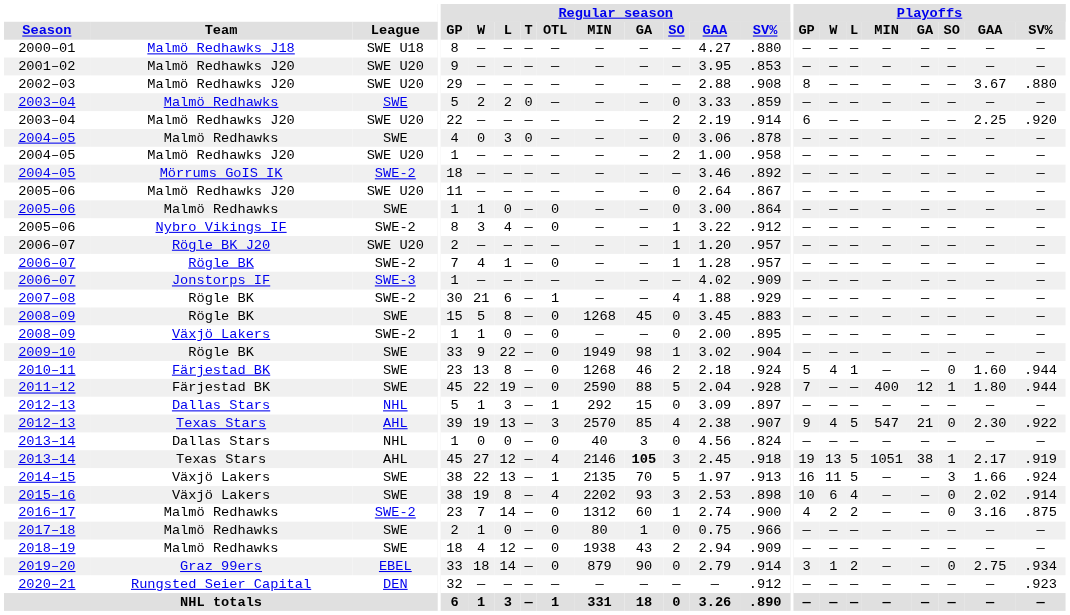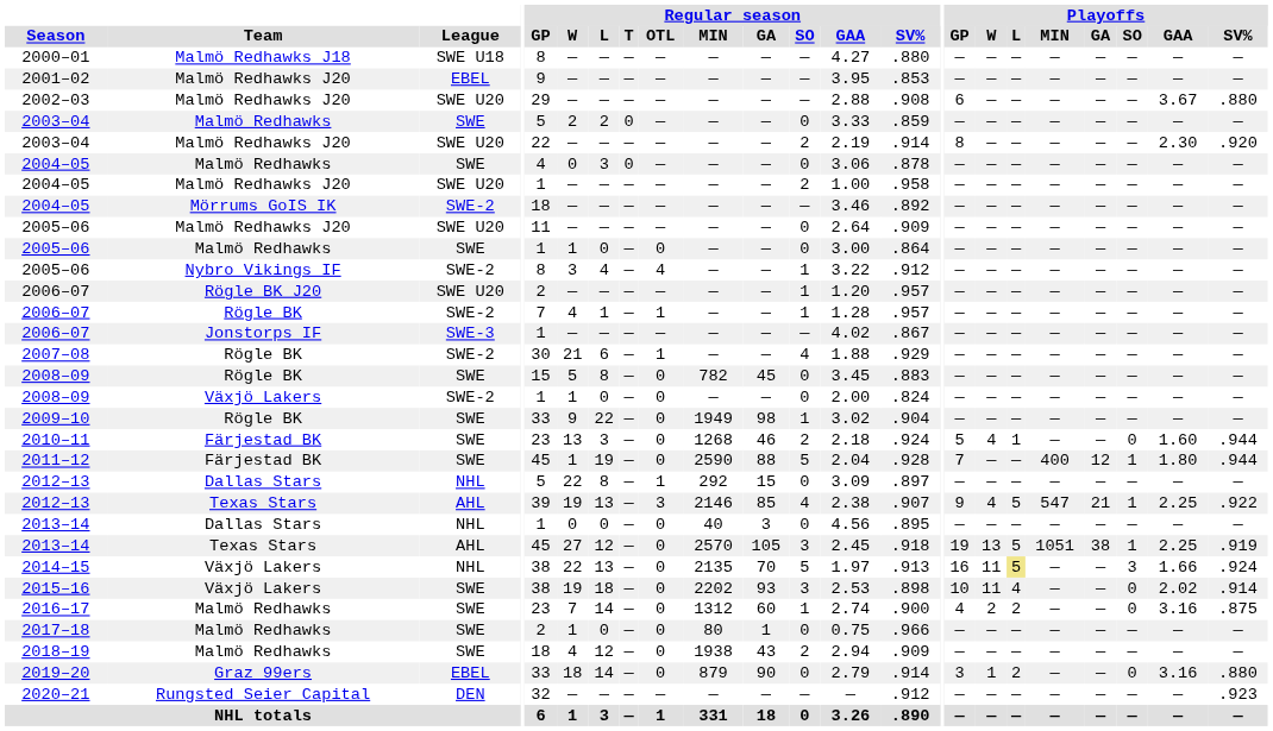2001–02 | League: SWE U20 -> EBEL
2002–03 | Playoffs / GP: 8 -> 6
2003–04 / Malmö Redhawks J20 | Playoffs / GP: 6 -> 8
2003–04 / Malmö Redhawks J20 | Playoffs / GAA: 2.25 -> 2.30
2005–06 / Malmö Redhawks J20 | Regular season / SV%: .867 -> .909
2005–06 / Nybro Vikings IF | Regular season / OTL: 0 -> 4
2006–07 / Rögle BK | Regular season / OTL: 0 -> 1
2006–07 / Jonstorps IF | Regular season / SV%: .909 -> .867
2008–09 / Rögle BK | Regular season / MIN: 1268 -> 782
2008–09 / Växjö Lakers | Regular season / SV%: .895 -> .824
2010–11 | Regular season / L: 8 -> 3
2011–12 | Regular season / W: 22 -> 1
2012–13 / Dallas Stars | Regular season / W: 1 -> 22
2012–13 / Dallas Stars | Regular season / L: 3 -> 8
2012–13 / Texas Stars | Regular season / MIN: 2570 -> 2146
2012–13 / Texas Stars | Playoffs / SO: 0 -> 1
2012–13 / Texas Stars | Playoffs / GAA: 2.30 -> 2.25
2013–14 / Dallas Stars | Regular season / SV%: .824 -> .895
2013–14 / Texas Stars | Regular season / OTL: 4 -> 0
2013–14 / Texas Stars | Regular season / MIN: 2146 -> 2570
2013–14 / Texas Stars | Regular season / GA: bold -> normal
2013–14 / Texas Stars | Playoffs / GAA: 2.17 -> 2.25
2014–15 | League: SWE -> NHL
2014–15 | Regular season / OTL: 1 -> 0
2014–15 | Playoffs / L: no background -> khaki background
2015–16 | Regular season / L: 8 -> 18
2015–16 | Regular season / OTL: 4 -> 0
2015–16 | Playoffs / W: 6 -> 11
2016–17 | League: SWE-2 -> SWE
2019–20 | Playoffs / GAA: 2.75 -> 3.16
2019–20 | Playoffs / SV%: .934 -> .880
